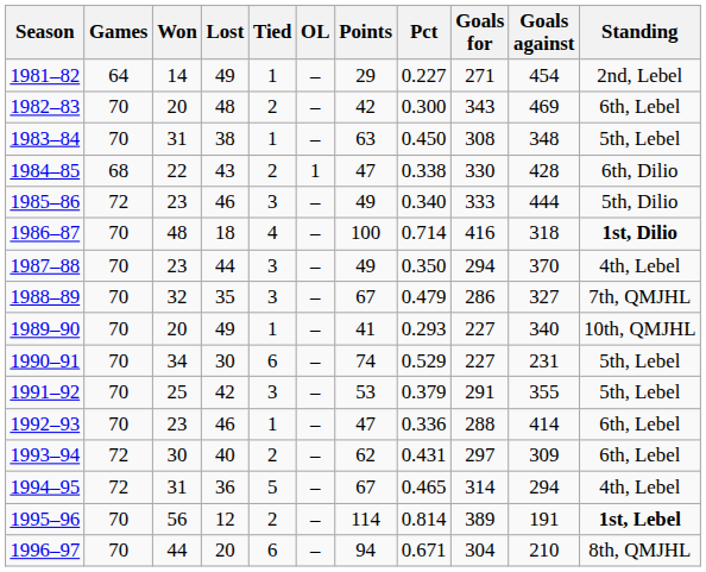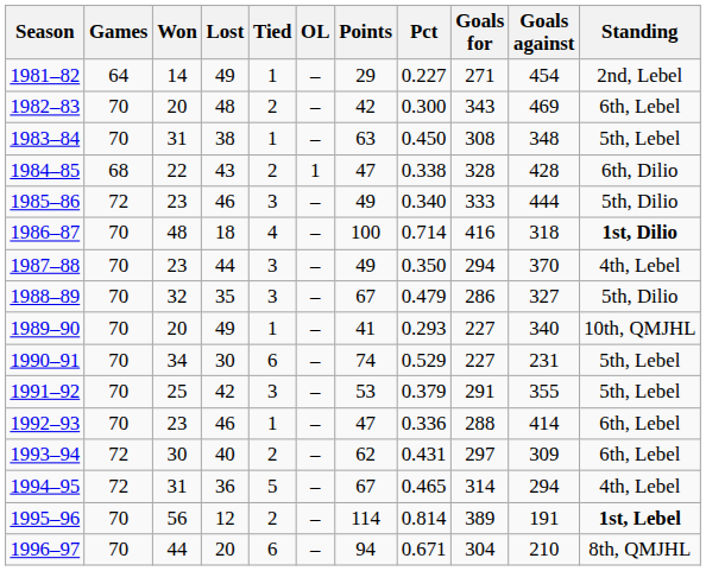1984–85 | Goals for: 330 -> 328
1988–89 | Standing: 7th, QMJHL -> 5th, Dilio
